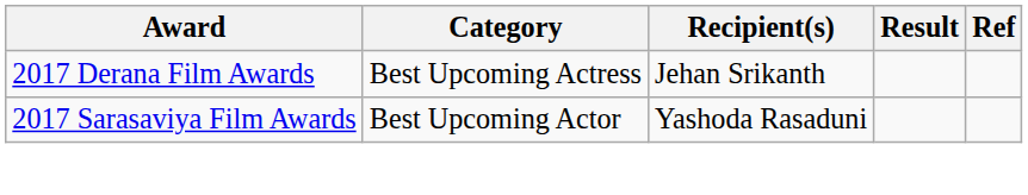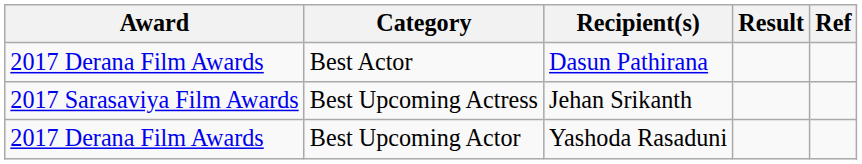+ row: 2017 Derana Film Awards | Best Actor | Dasun Pathirana
Best Upcoming Actress | Award: 2017 Derana Film Awards -> 2017 Sarasaviya Film Awards
Best Upcoming Actor | Award: 2017 Sarasaviya Film Awards -> 2017 Derana Film Awards
